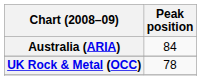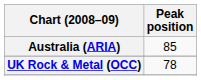Australia (ARIA) | Peak position: 84 -> 85
